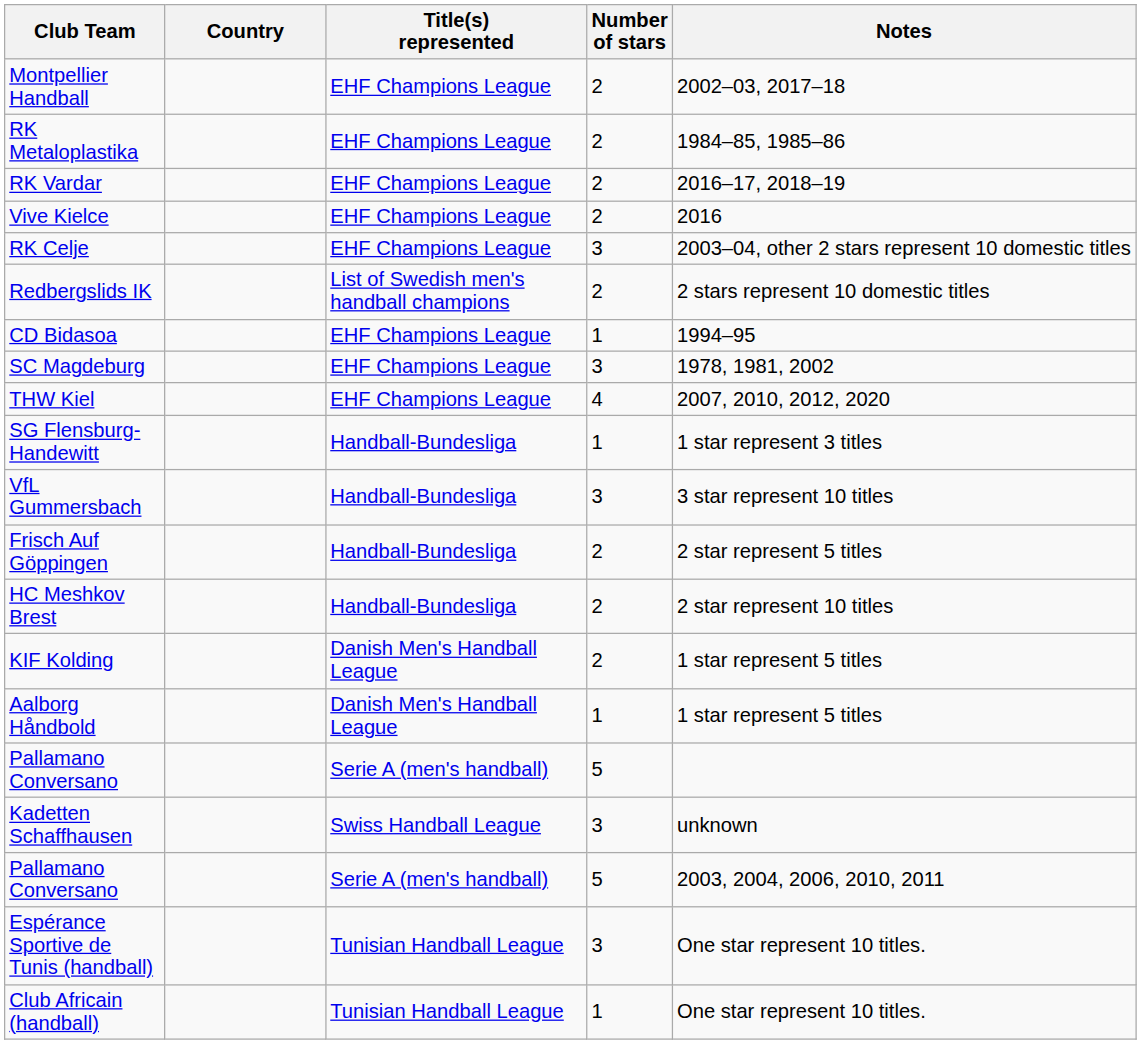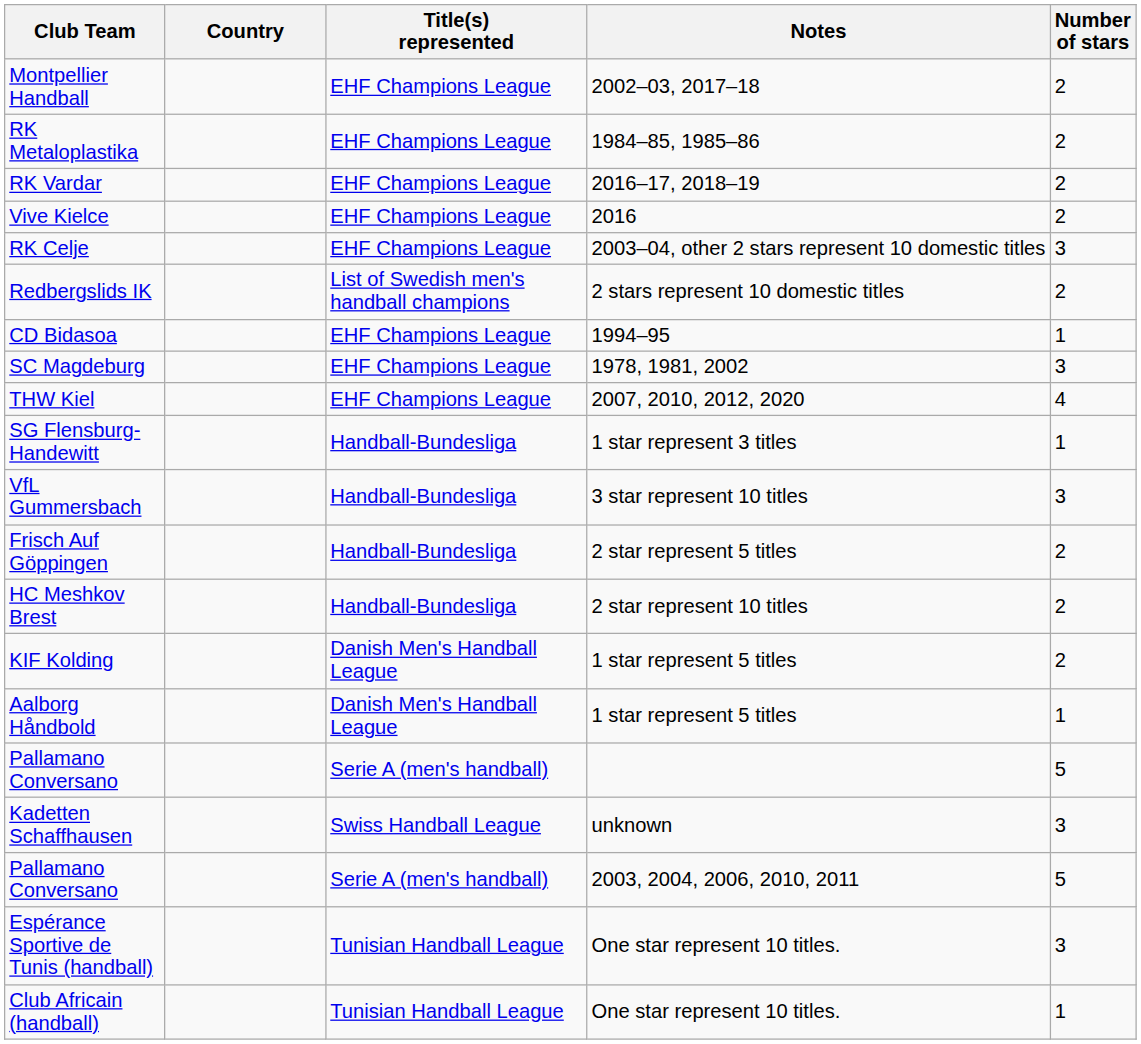columns swapped: Number of stars <-> Notes
